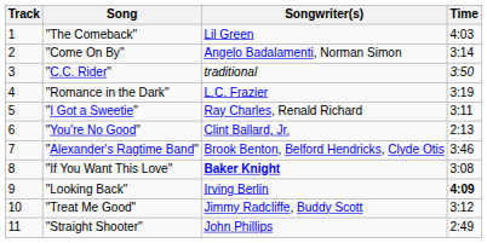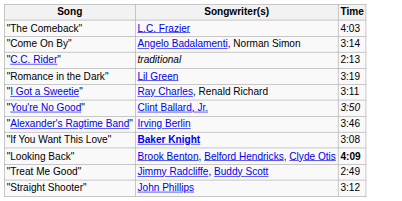- column: Track | 1 | 2 | 3 | 4 | 5 | 6 | 7 | 8 | 9 | 10 | 11
"The Comeback" | Songwriter(s): Lil Green -> L.C. Frazier
"C.C. Rider" | Time: 3:50 -> 2:13
"Romance in the Dark" | Songwriter(s): L.C. Frazier -> Lil Green
"You're No Good" | Time: 2:13 -> 3:50
"Alexander's Ragtime Band" | Songwriter(s): Brook Benton, Belford Hendricks, Clyde Otis -> Irving Berlin
"Looking Back" | Songwriter(s): Irving Berlin -> Brook Benton, Belford Hendricks, Clyde Otis
"Treat Me Good" | Time: 3:12 -> 2:49
"Straight Shooter" | Time: 2:49 -> 3:12
